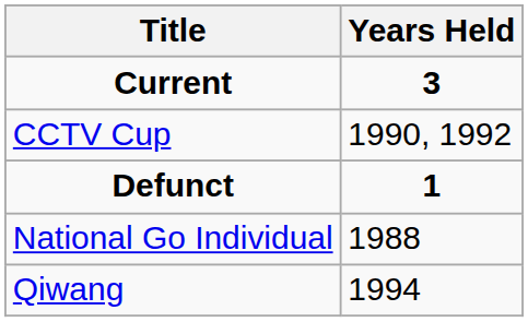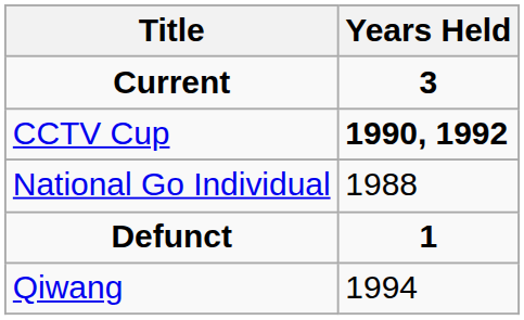CCTV Cup | Years Held: normal -> bold
rows swapped: National Go Individual <-> Defunct
